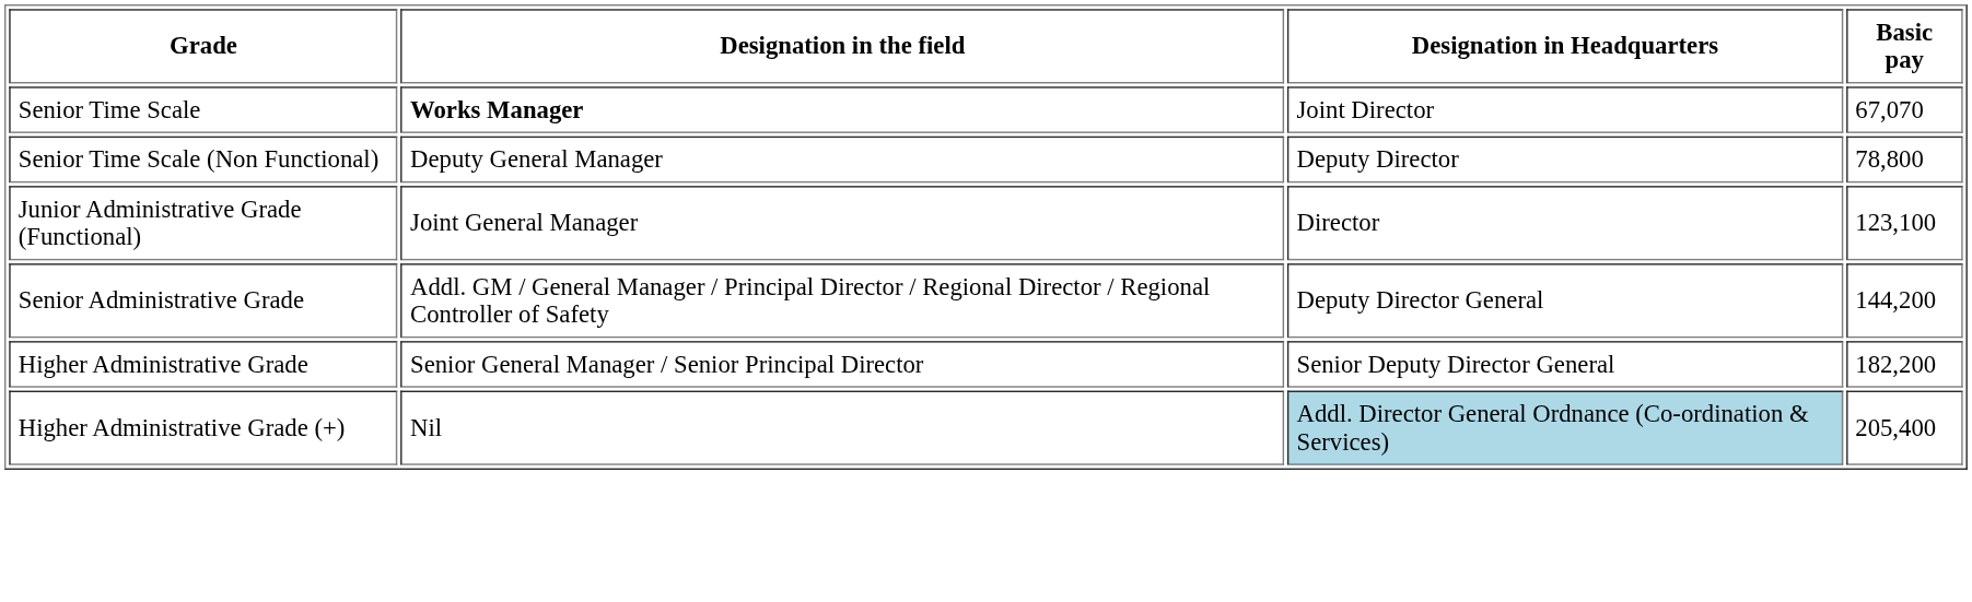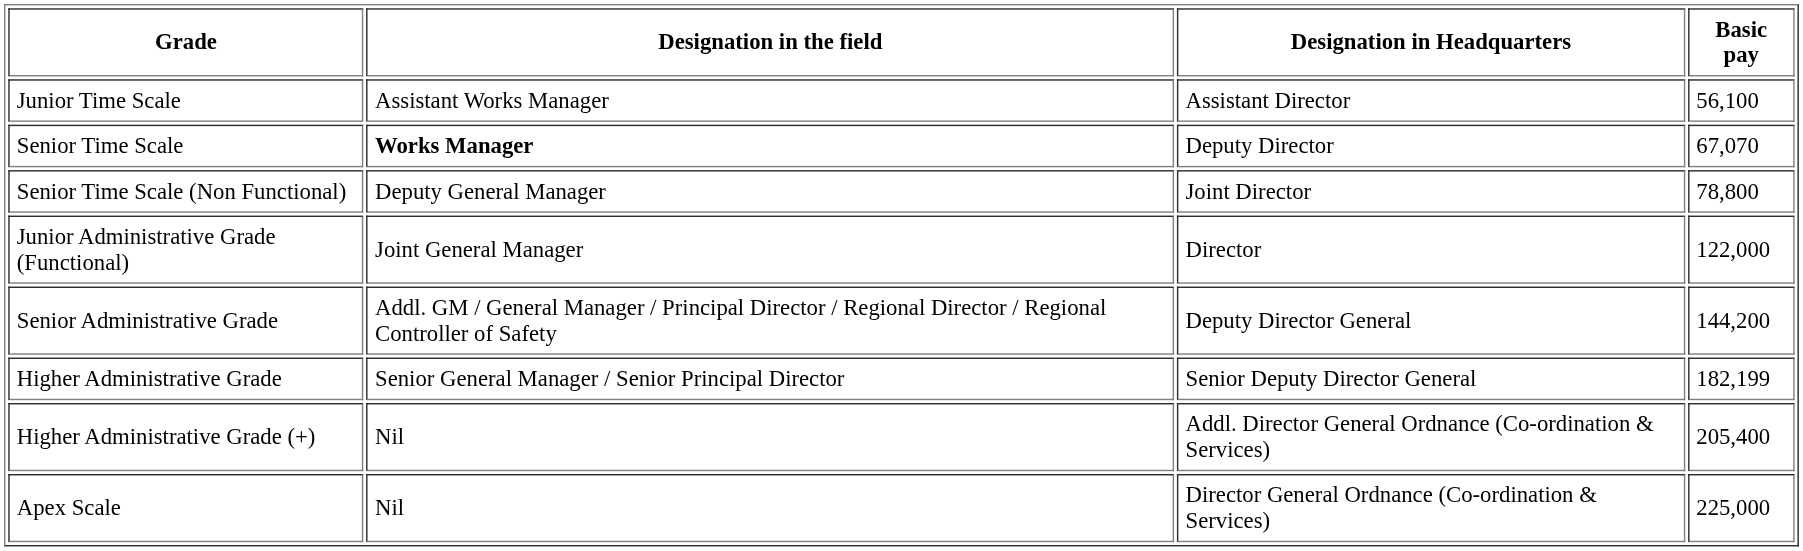+ row: Junior Time Scale | Assistant Works Manager | Assistant Director | 56,100
Senior Time Scale | Designation in Headquarters: Joint Director -> Deputy Director
Senior Time Scale (Non Functional) | Designation in Headquarters: Deputy Director -> Joint Director
Junior Administrative Grade (Functional) | Basic pay: 123,100 -> 122,000
Higher Administrative Grade | Basic pay: 182,200 -> 182,199
Higher Administrative Grade (+) | Designation in Headquarters: lightblue background -> no background
+ row: Apex Scale | Nil | Director General Ordnance (Co-ordination & Services) | 225,000
